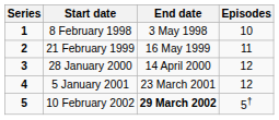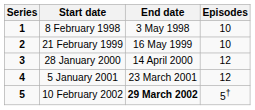21 February 1999 | Episodes: 11 -> 10
